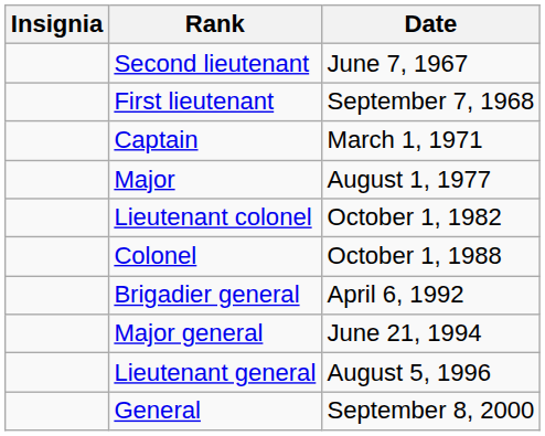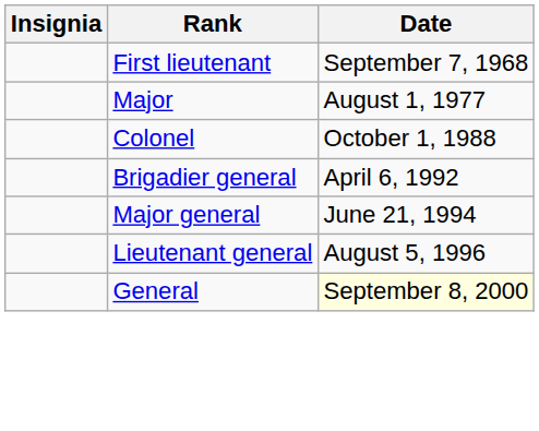- row: Second lieutenant | June 7, 1967
- row: Captain | March 1, 1971
- row: Lieutenant colonel | October 1, 1982
General | Date: no background -> lightyellow background
